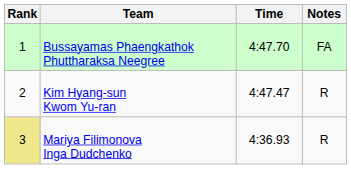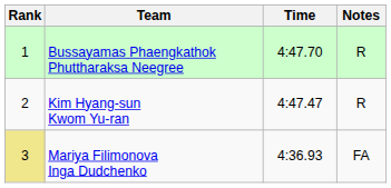Bussayamas Phaengkathok Phuttharaksa Neegree | Notes: FA -> R
Mariya Filimonova Inga Dudchenko | Notes: R -> FA
